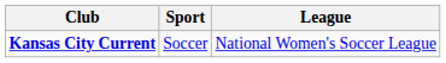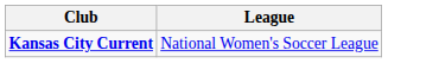- column: Sport | Soccer
